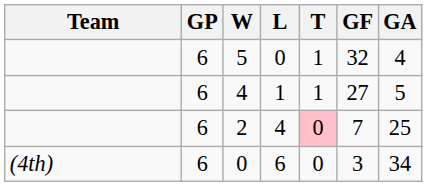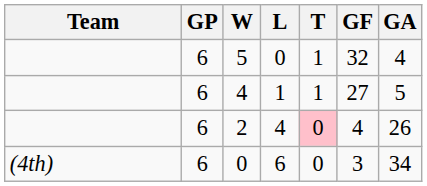2 | GF: 7 -> 4
2 | GA: 25 -> 26
